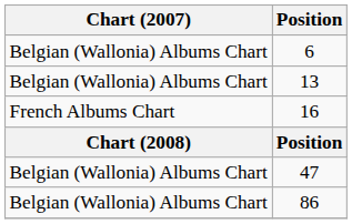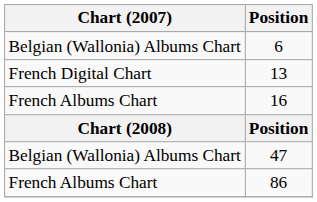13 | Chart (2007): Belgian (Wallonia) Albums Chart -> French Digital Chart
86 | Chart (2007): Belgian (Wallonia) Albums Chart -> French Albums Chart
